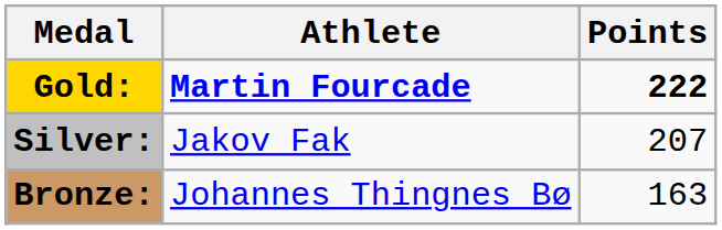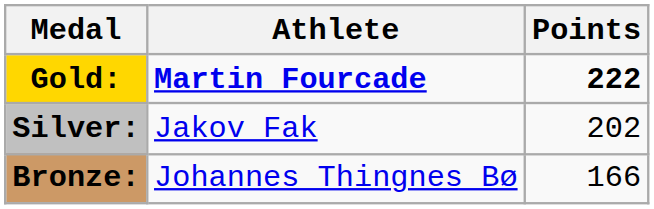Silver: | Points: 207 -> 202
Bronze: | Points: 163 -> 166
